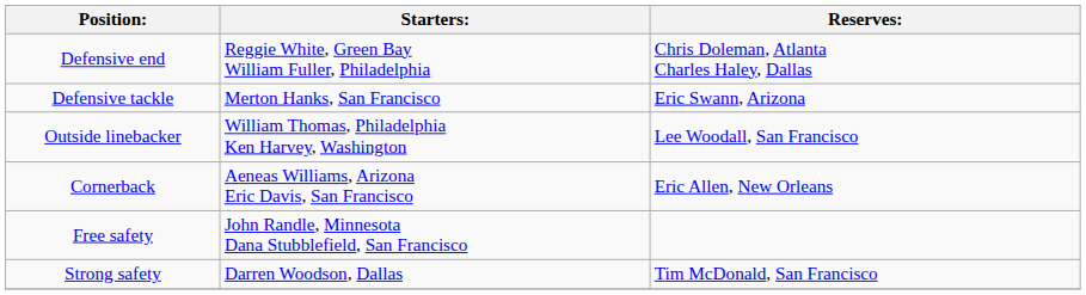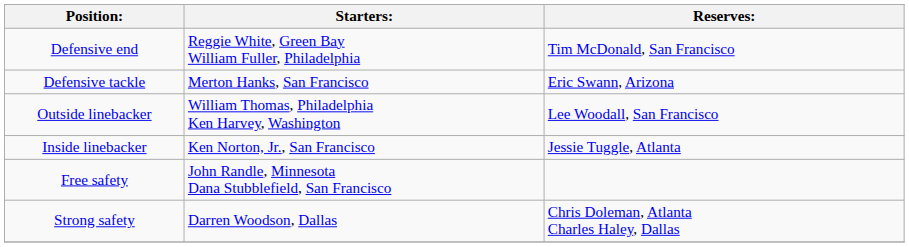Defensive end | Reserves:: Chris Doleman, Atlanta Charles Haley, Dallas -> Tim McDonald, San Francisco
+ row: Inside linebacker | Ken Norton, Jr., San Francisco | Jessie Tuggle, Atlanta
- row: Cornerback | Aeneas Williams, Arizona Eric Davis, San Francisco | Eric Allen, New Orleans
Strong safety | Reserves:: Tim McDonald, San Francisco -> Chris Doleman, Atlanta Charles Haley, Dallas
